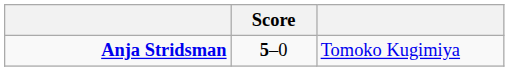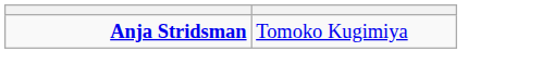- column: Score | 5–0
